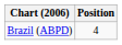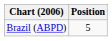Brazil (ABPD) | Position: 4 -> 5
